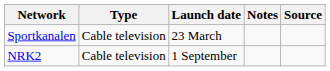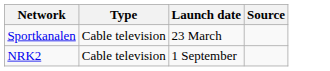- column: Notes
